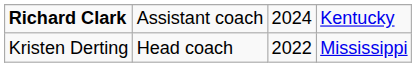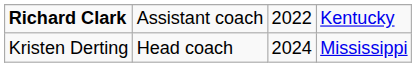Richard Clark | column 3: 2024 -> 2022
Kristen Derting | column 3: 2022 -> 2024
